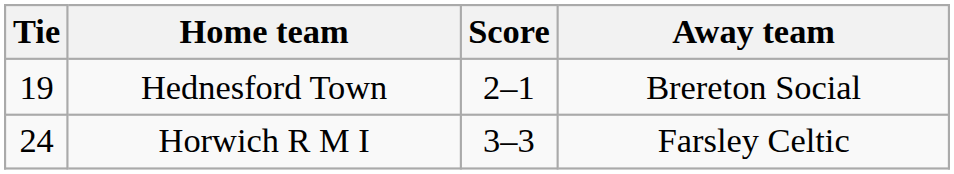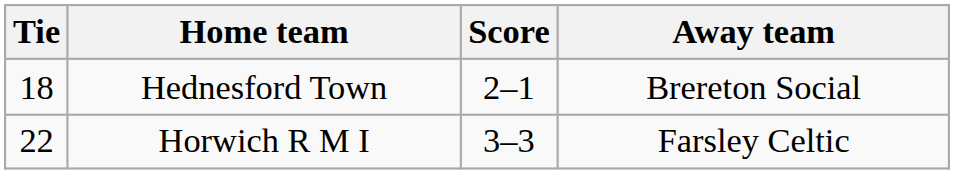Hednesford Town | Tie: 19 -> 18
Horwich R M I | Tie: 24 -> 22
